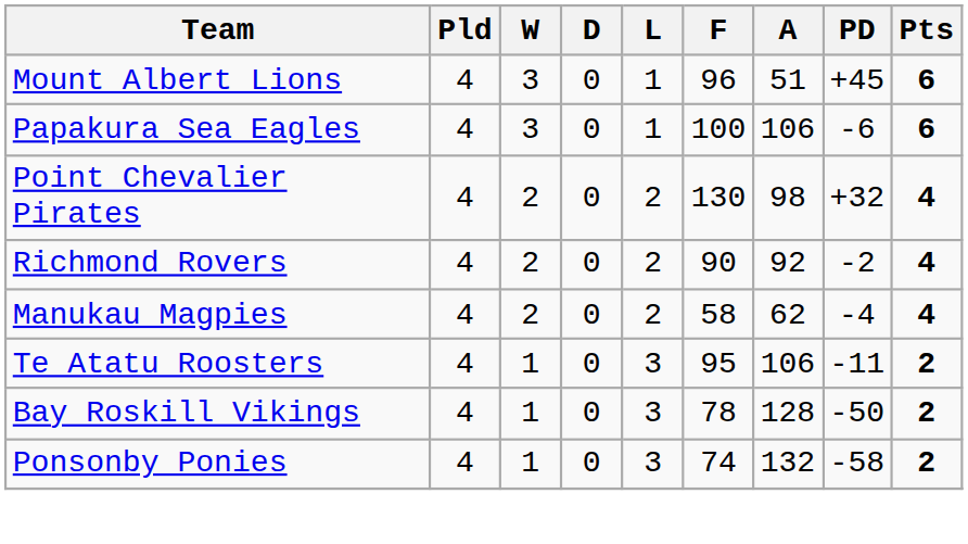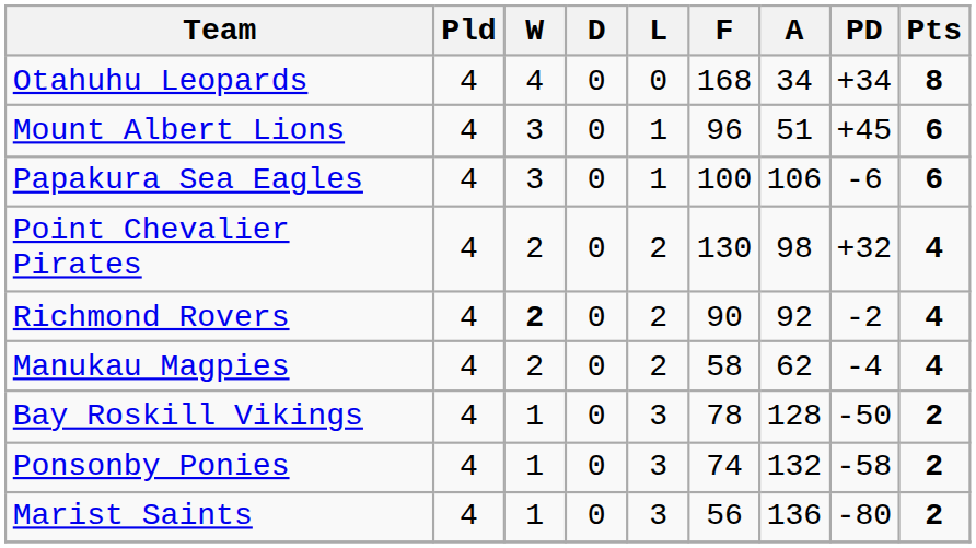+ row: Otahuhu Leopards | 4 | 4 | 0 | 0 | 168 | 34 | +34 | 8
Richmond Rovers | W: normal -> bold
- row: Te Atatu Roosters | 4 | 1 | 0 | 3 | 95 | 106 | -11 | 2
+ row: Marist Saints | 4 | 1 | 0 | 3 | 56 | 136 | -80 | 2
